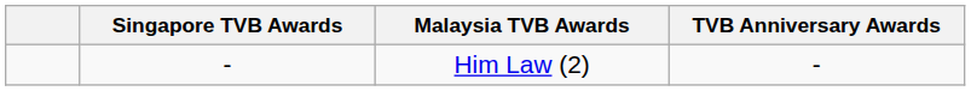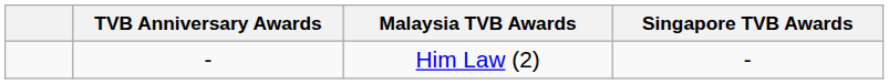columns swapped: TVB Anniversary Awards <-> Singapore TVB Awards
